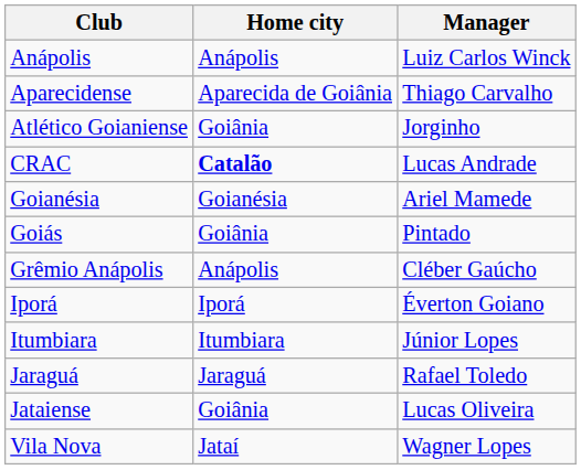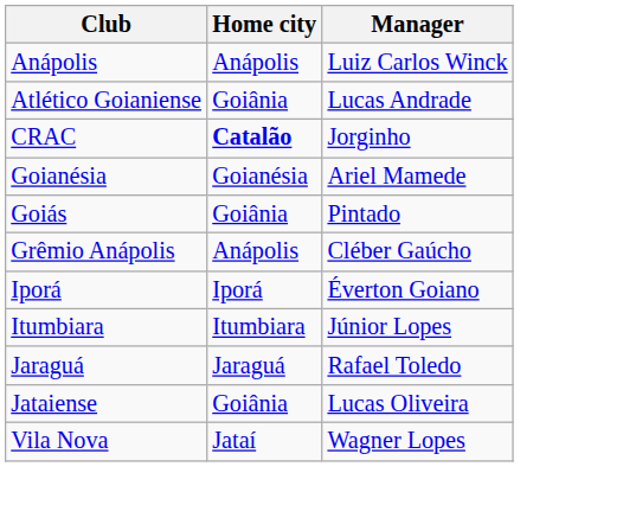- row: Aparecidense | Aparecida de Goiânia | Thiago Carvalho
Atlético Goianiense | Manager: Jorginho -> Lucas Andrade
CRAC | Manager: Lucas Andrade -> Jorginho
